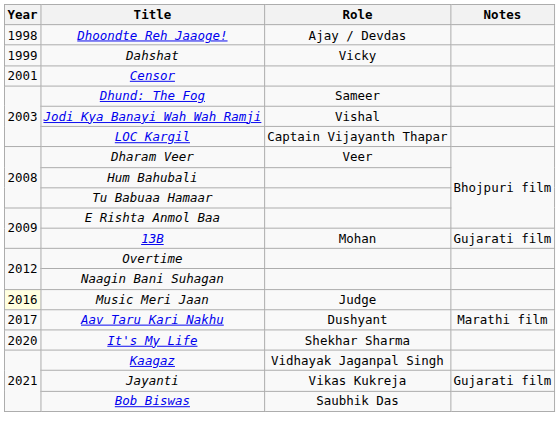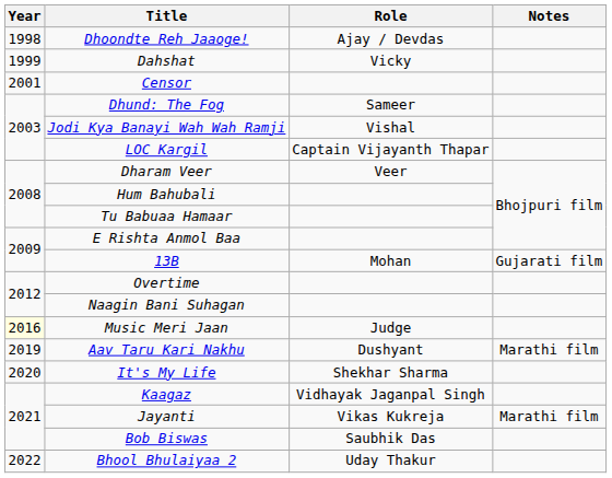Aav Taru Kari Nakhu | Year: 2017 -> 2019
Jayanti | Notes: Gujarati film -> Marathi film
+ row: 2022 | Bhool Bhulaiyaa 2 | Uday Thakur
